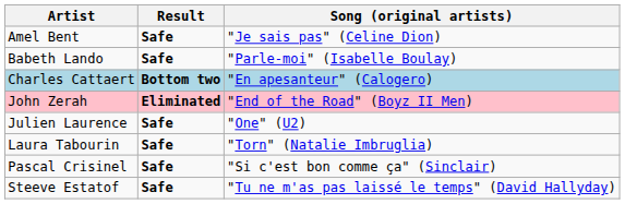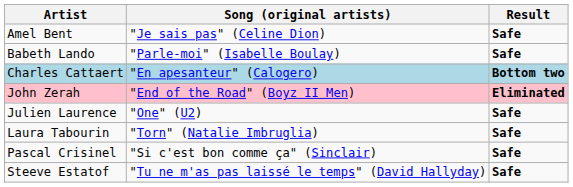columns swapped: Song (original artists) <-> Result
